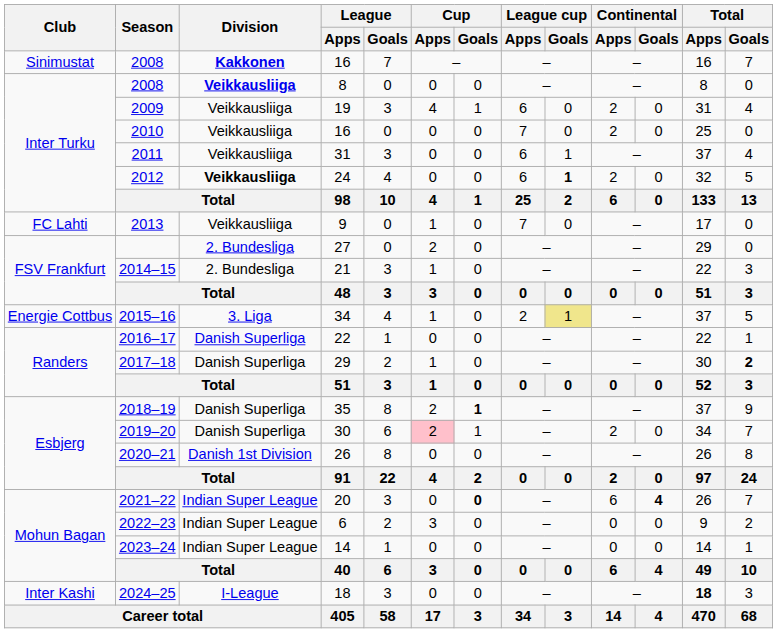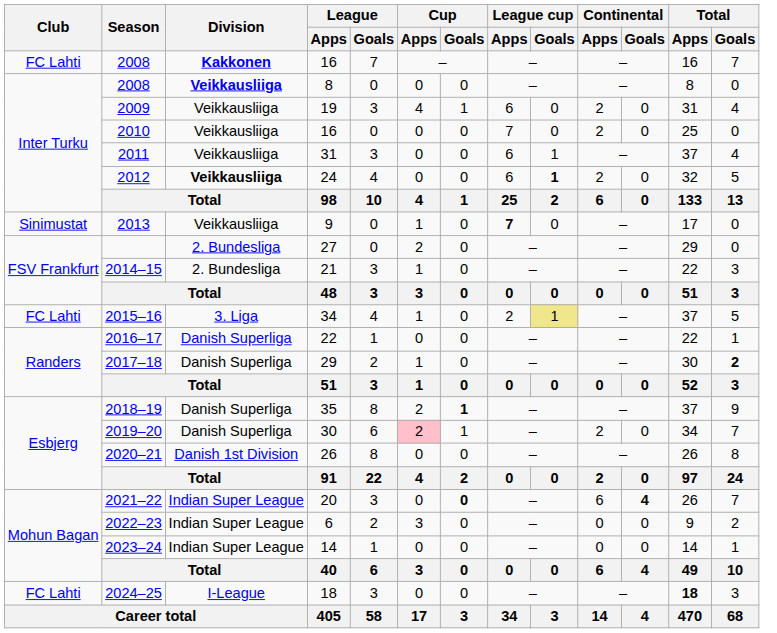2008 / 16 | Club: Sinimustat -> FC Lahti
2013 | Club: FC Lahti -> Sinimustat
2013 | League cup / Apps: normal -> bold
2015–16 | Club: Energie Cottbus -> FC Lahti
2024–25 | Club: Inter Kashi -> FC Lahti
